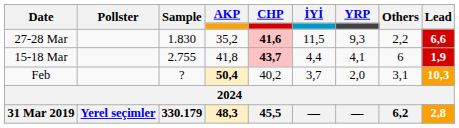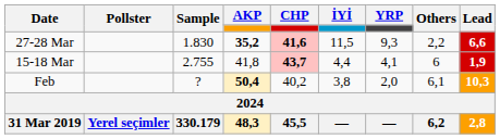27-28 Mar | AKP: normal -> bold
Feb | İYİ: 3,7 -> 3,8
Feb | Others: 3,1 -> 6,1
